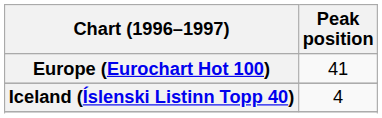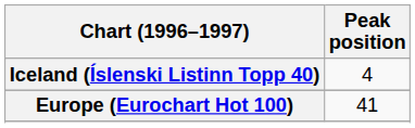rows swapped: Europe (Eurochart Hot 100) <-> Iceland (Íslenski Listinn Topp 40)
